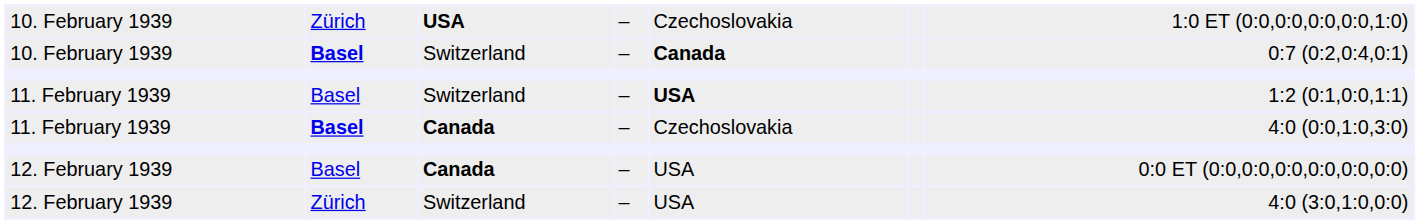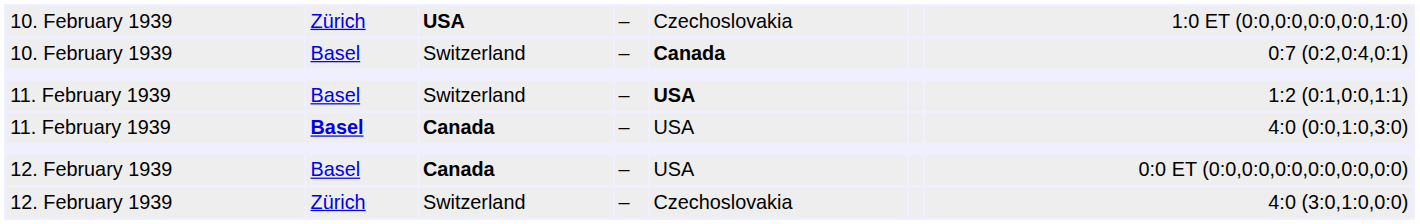10. February 1939 / Switzerland | column 2: bold -> normal
11. February 1939 / Canada | column 5: Czechoslovakia -> USA
12. February 1939 / Switzerland | column 5: USA -> Czechoslovakia
